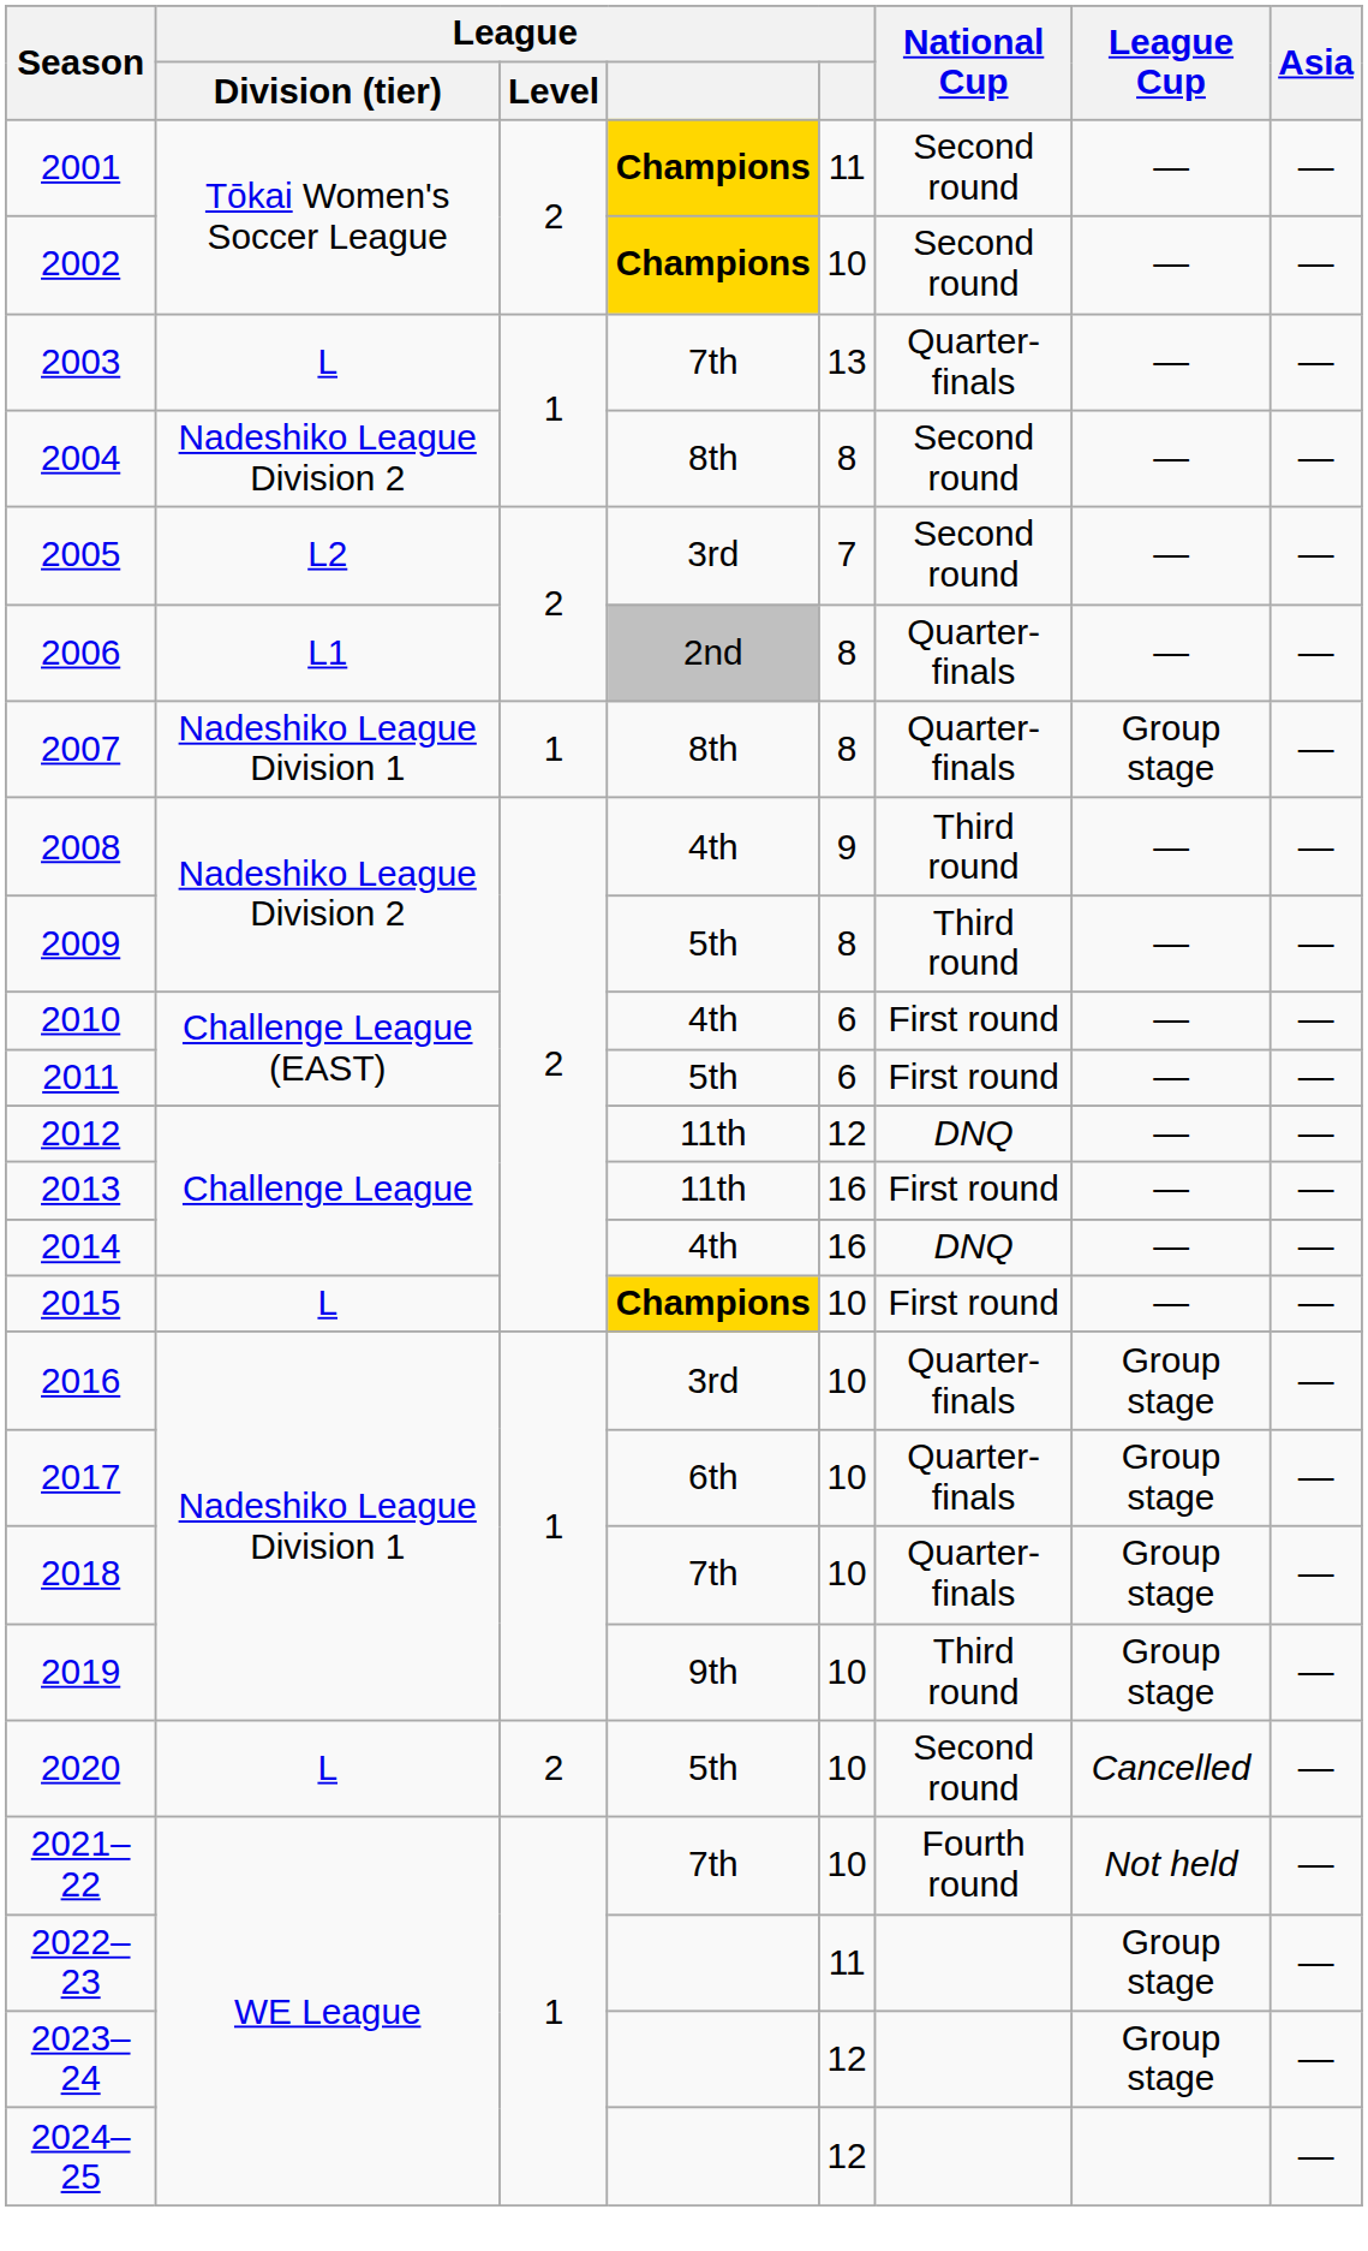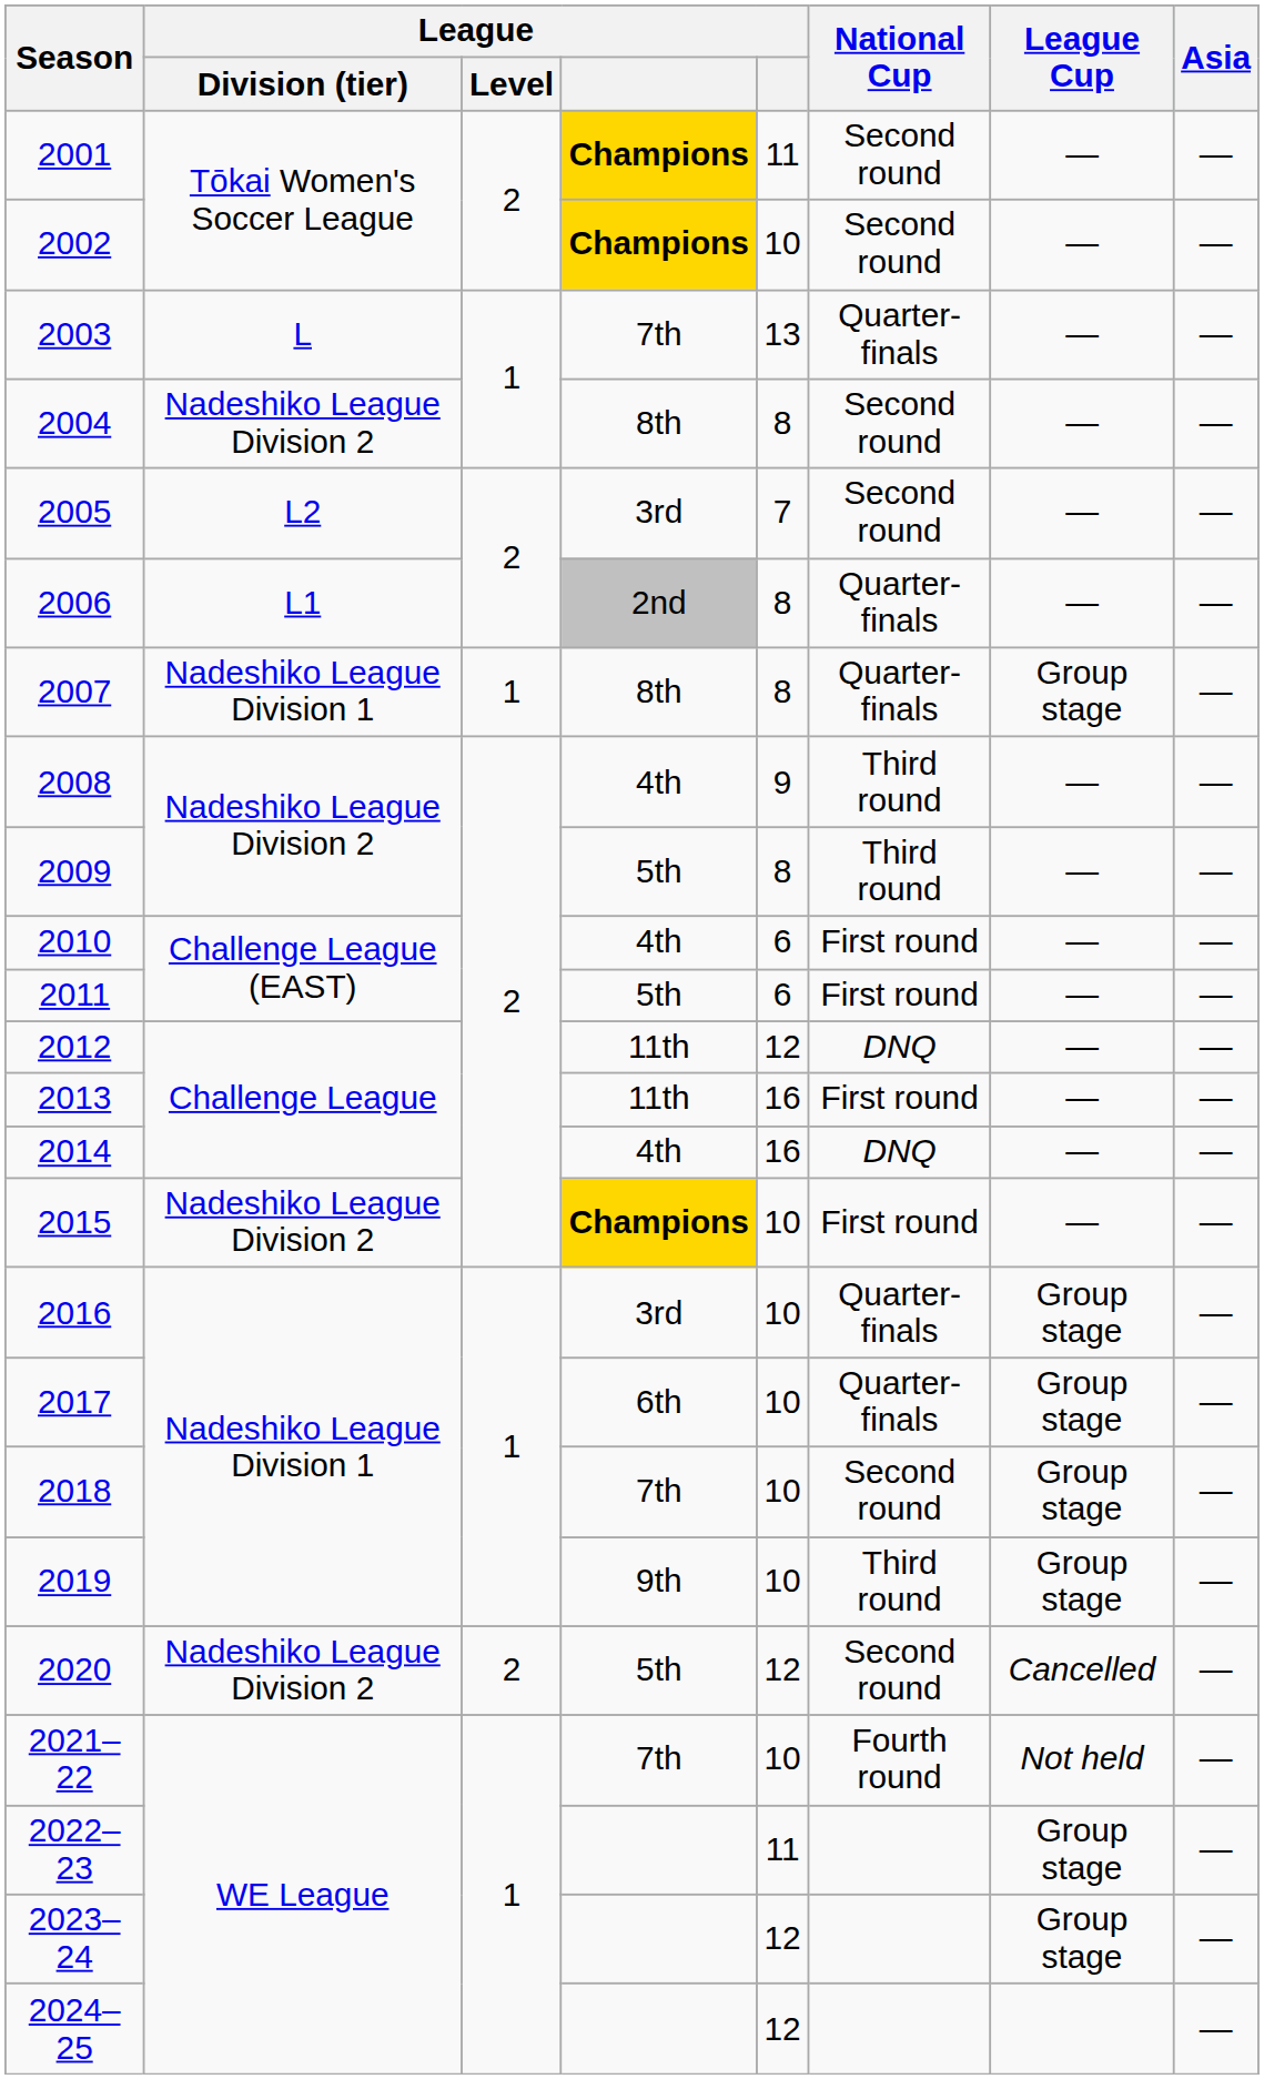2015 | League / Division (tier): L -> Nadeshiko League Division 2
2018 | National Cup: Quarter-finals -> Second round
2020 | League / Division (tier): L -> Nadeshiko League Division 2
2020 | column 5: 10 -> 12
